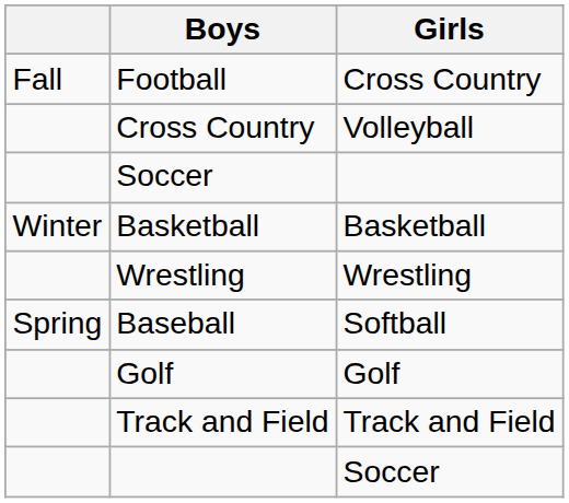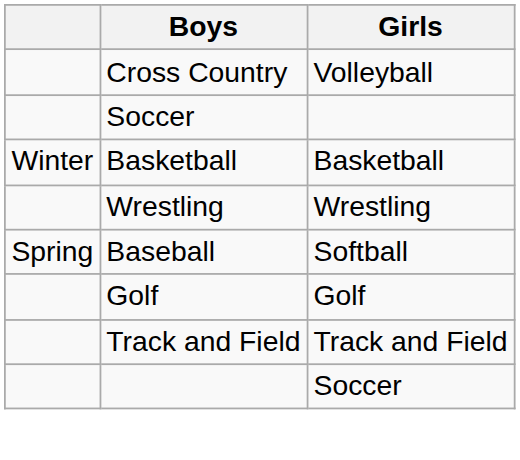- row: Fall | Football | Cross Country
